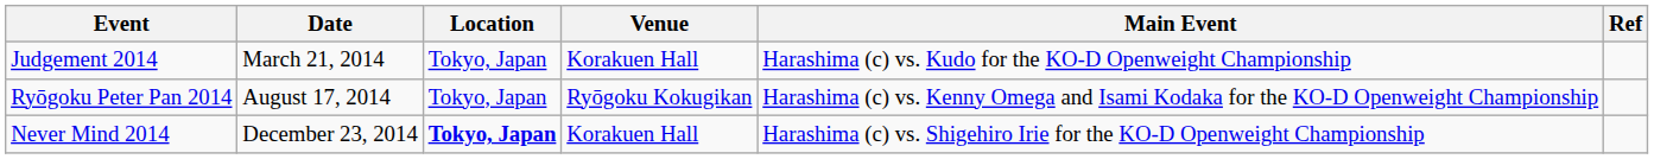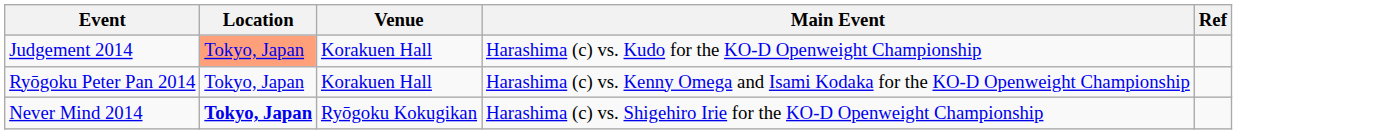- column: Date | March 21, 2014 | August 17, 2014 | December 23, 2014
Judgement 2014 | Location: no background -> lightsalmon background
Ryōgoku Peter Pan 2014 | Venue: Ryōgoku Kokugikan -> Korakuen Hall
Never Mind 2014 | Venue: Korakuen Hall -> Ryōgoku Kokugikan
